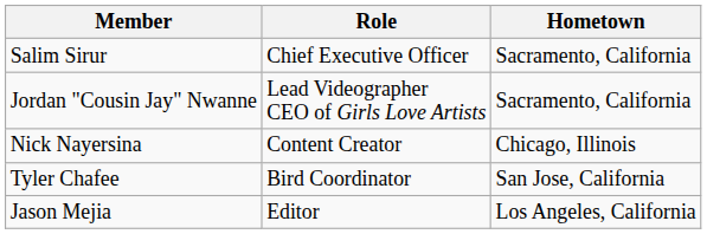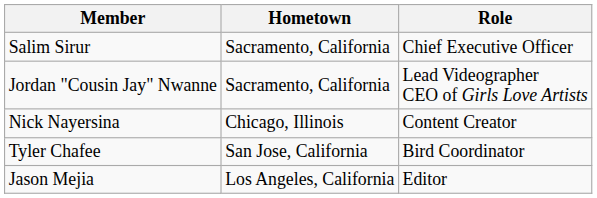columns swapped: Hometown <-> Role
